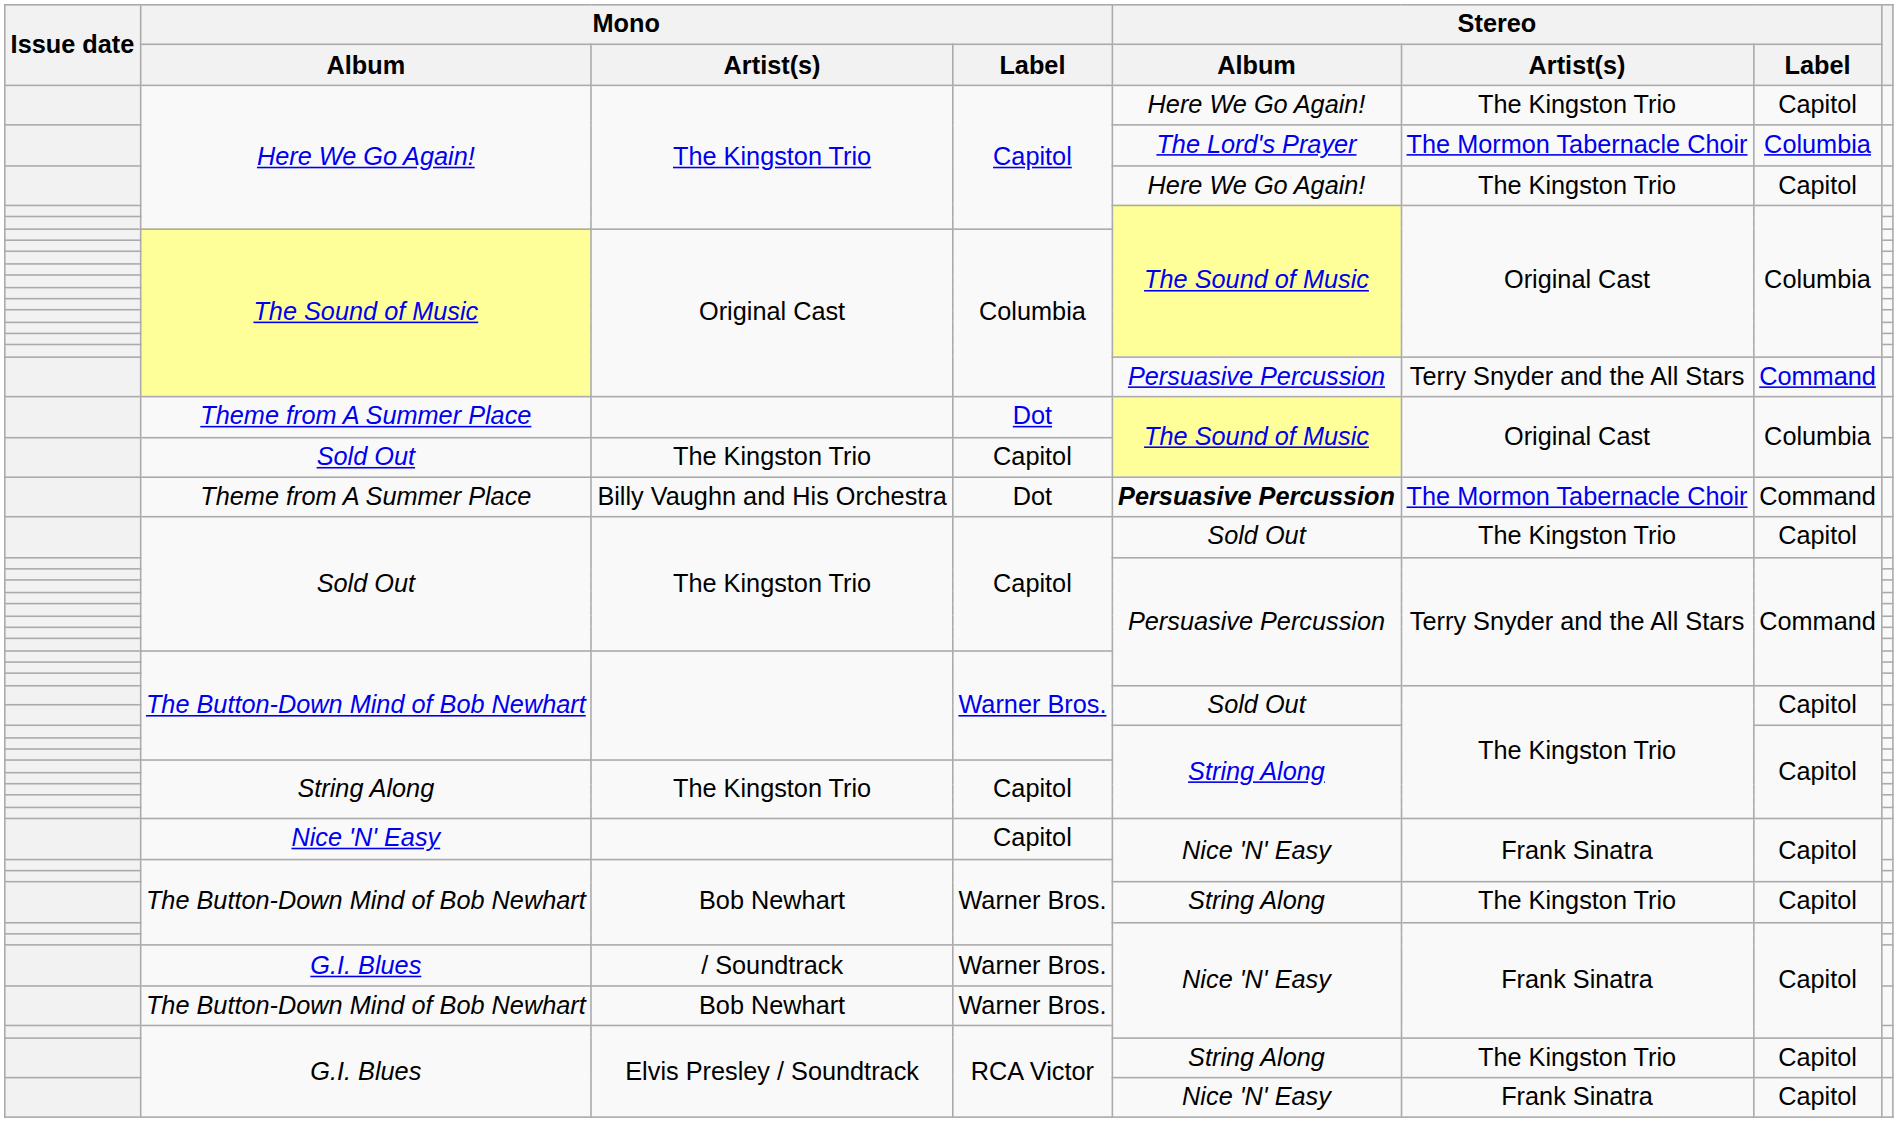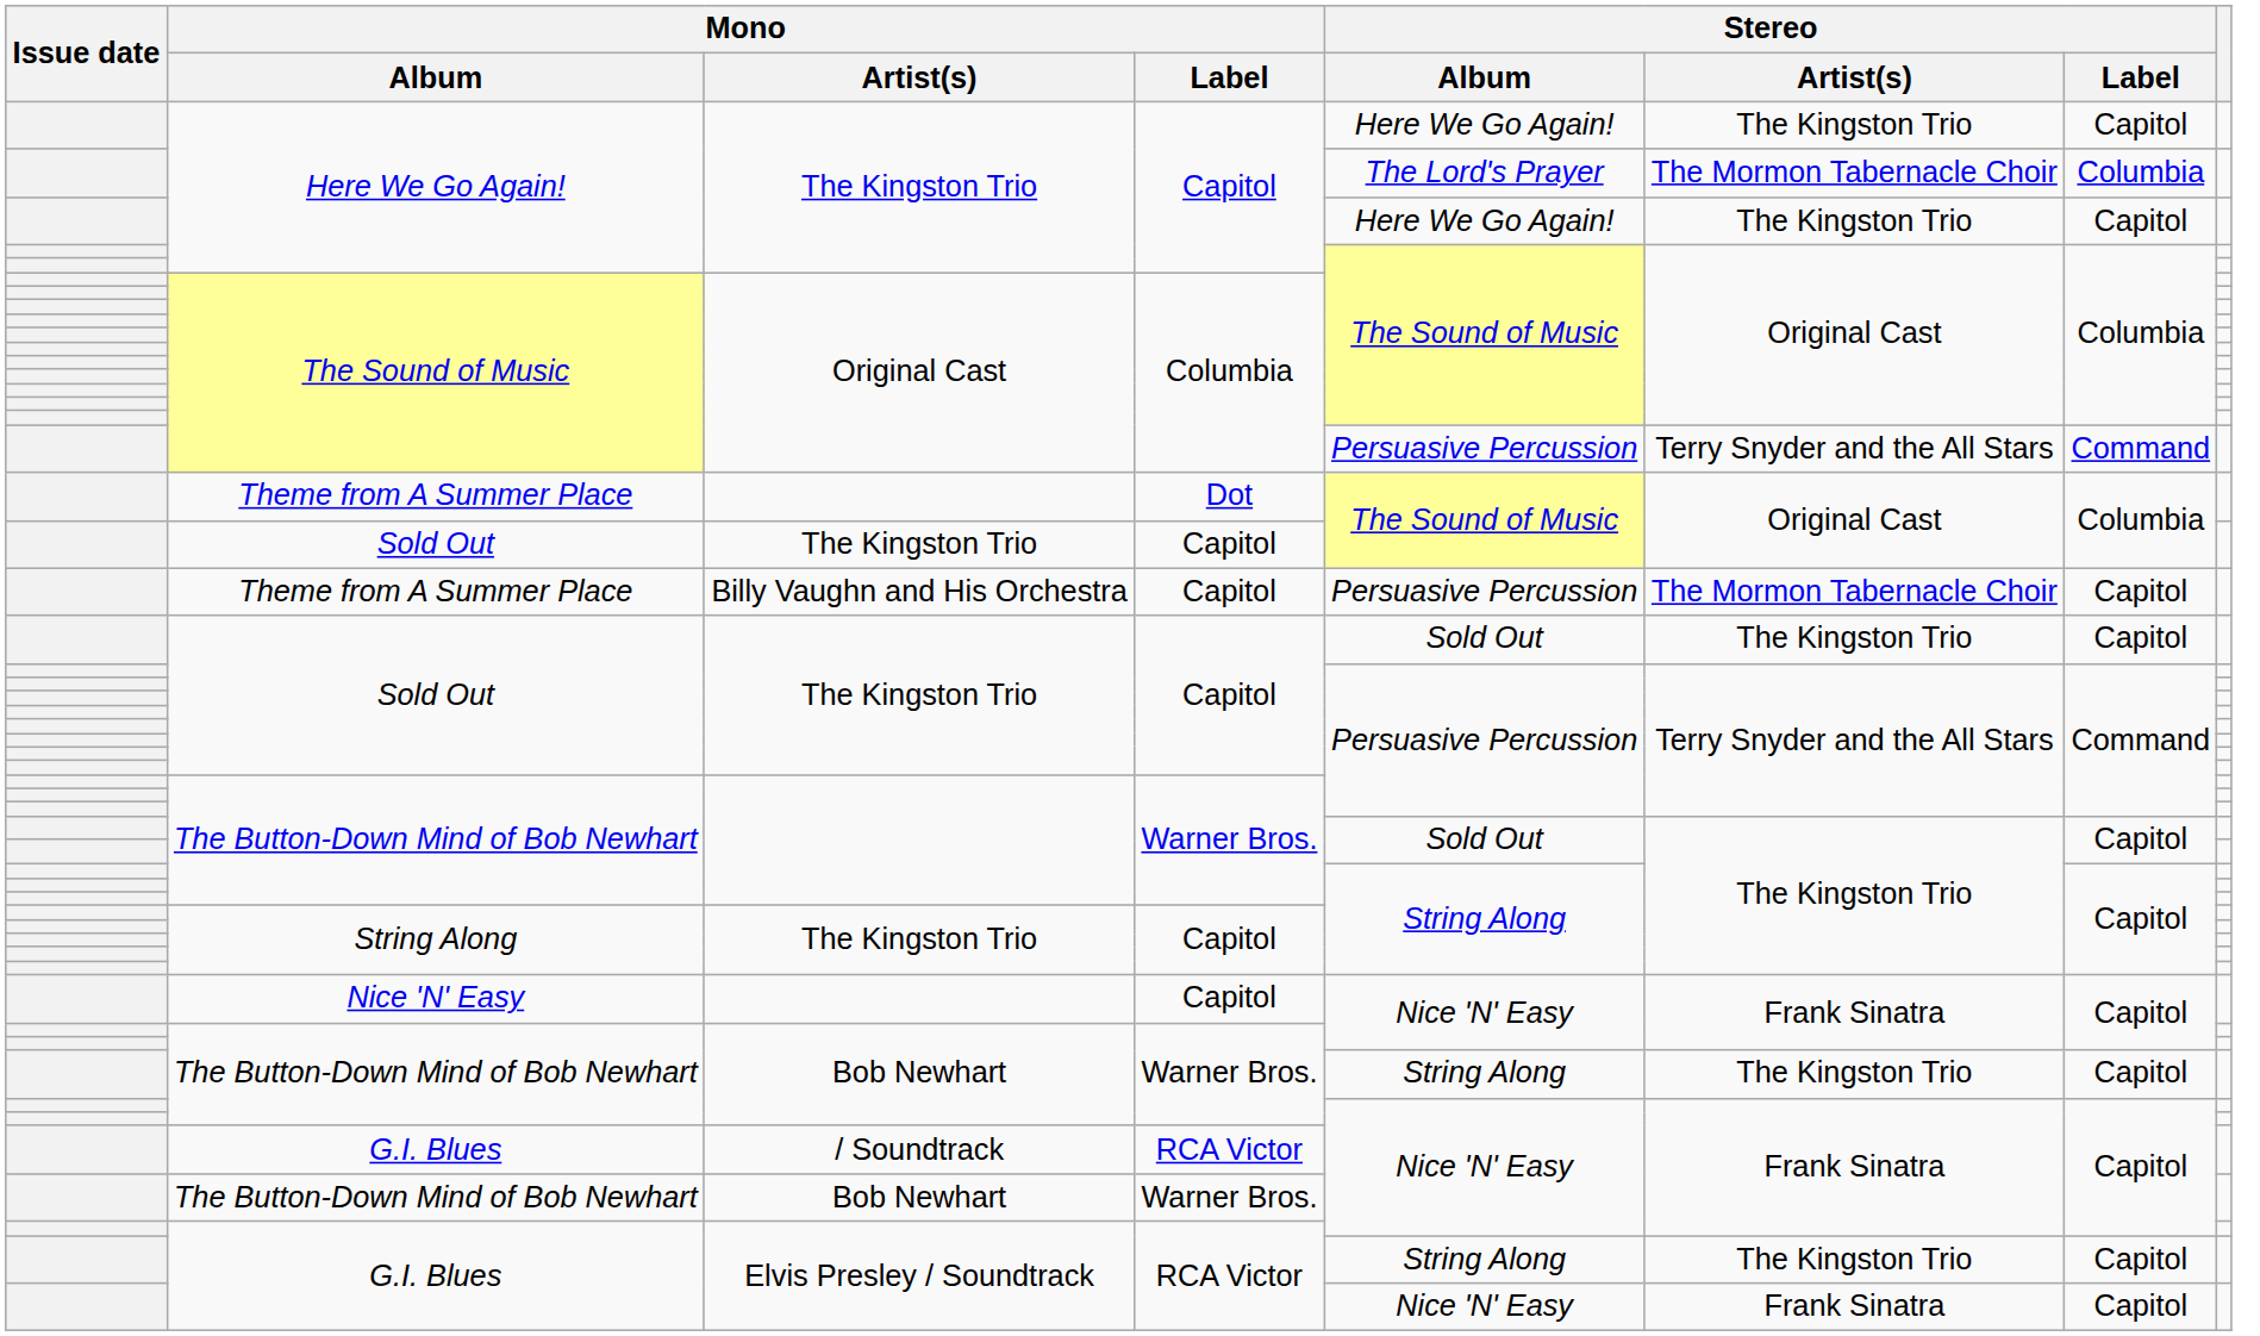Theme from A Summer Place / Billy Vaughn and His Orchestra | Mono / Label: Dot -> Capitol
Theme from A Summer Place / Billy Vaughn and His Orchestra | Stereo / Album: bold -> normal
Theme from A Summer Place / Billy Vaughn and His Orchestra | Stereo / Label: Command -> Capitol
G.I. Blues / / Soundtrack | Mono / Label: Warner Bros. -> RCA Victor
